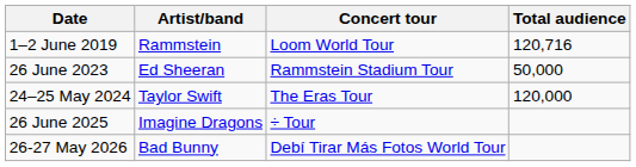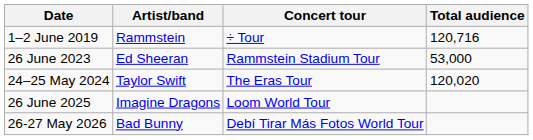1–2 June 2019 | Concert tour: Loom World Tour -> ÷ Tour
26 June 2023 | Total audience: 50,000 -> 53,000
24–25 May 2024 | Total audience: 120,000 -> 120,020
26 June 2025 | Concert tour: ÷ Tour -> Loom World Tour
